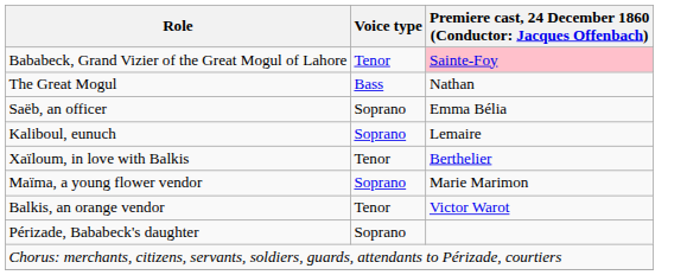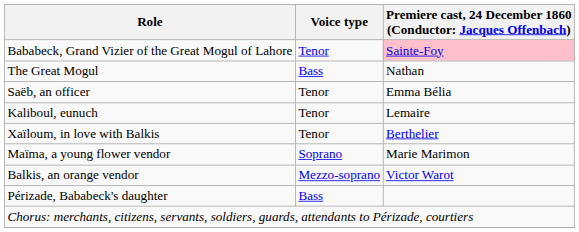Saëb, an officer | Voice type: Soprano -> Tenor
Kaliboul, eunuch | Voice type: Soprano -> Tenor
Balkis, an orange vendor | Voice type: Tenor -> Mezzo-soprano
Périzade, Bababeck's daughter | Voice type: Soprano -> Bass
